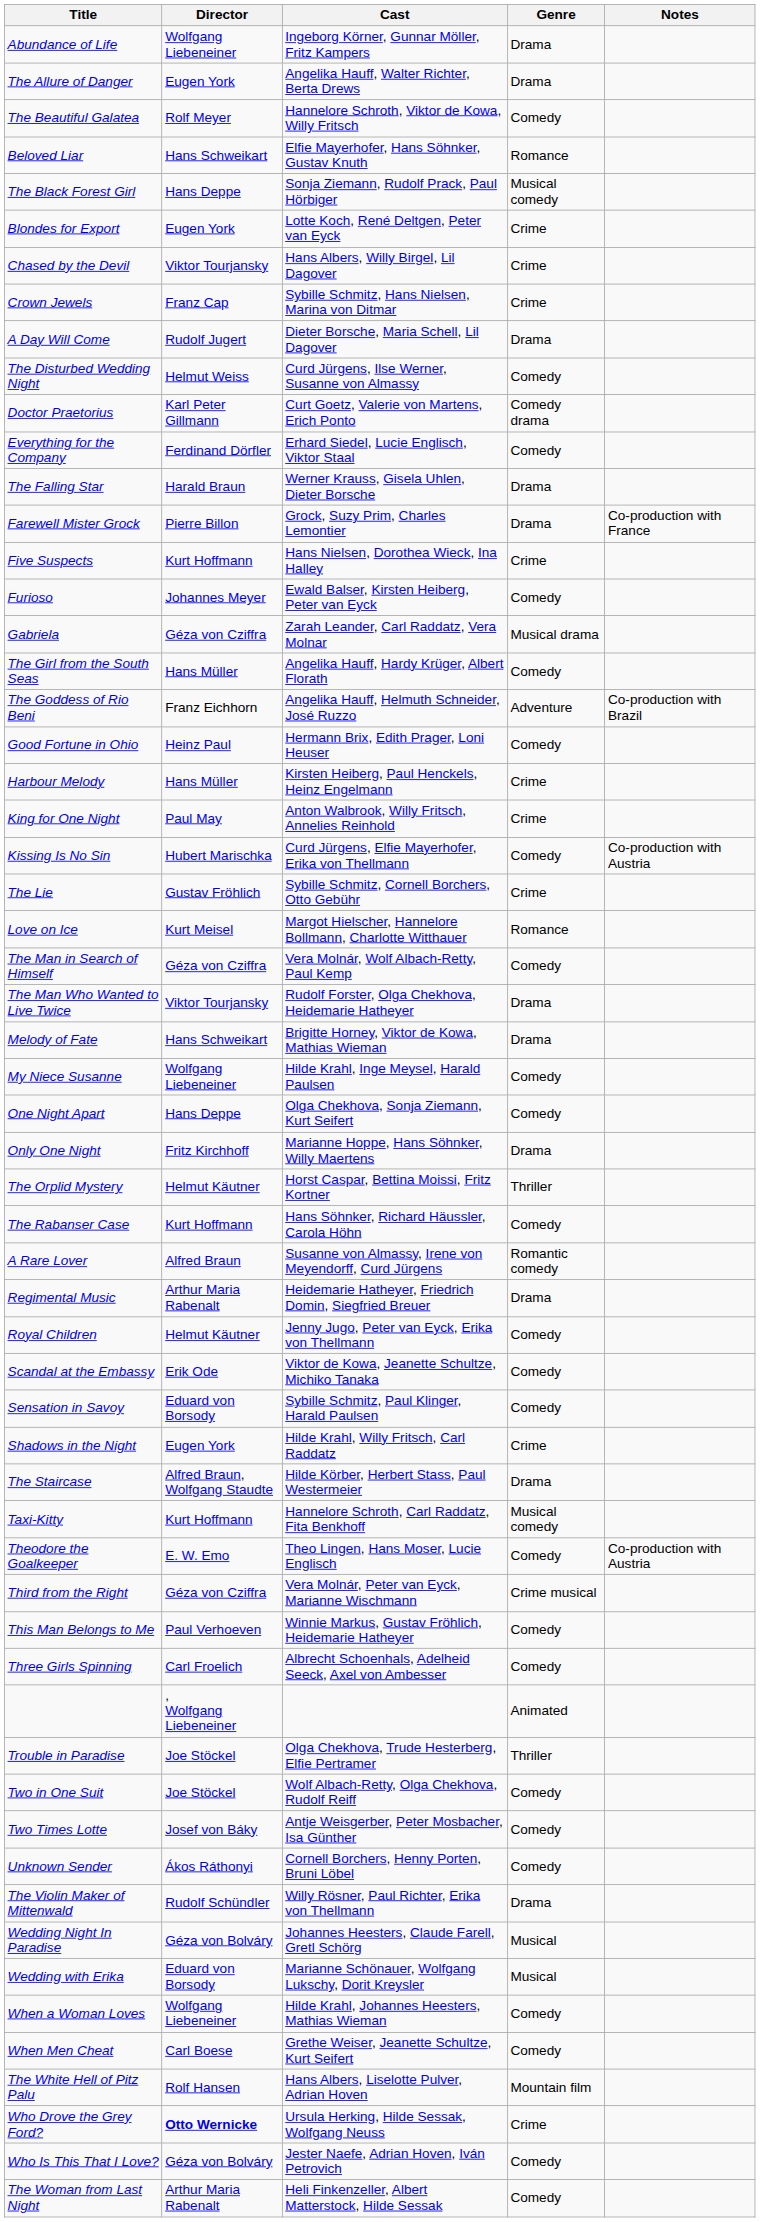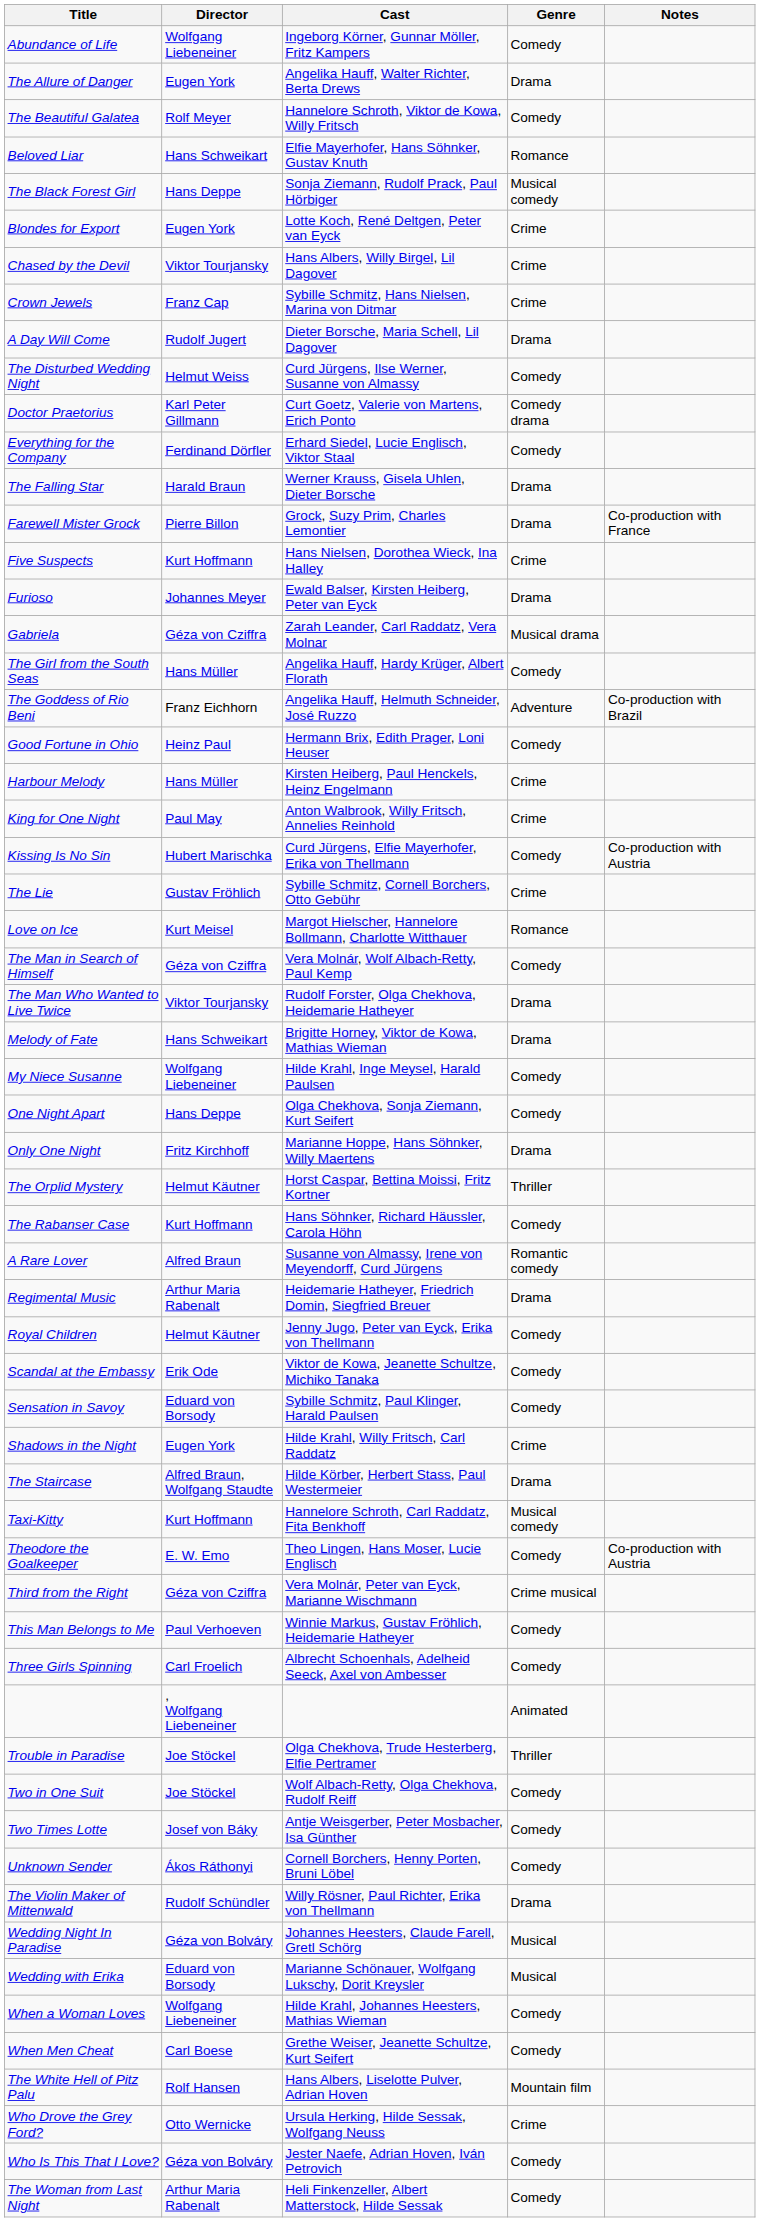Abundance of Life | Genre: Drama -> Comedy
Furioso | Genre: Comedy -> Drama
Who Drove the Grey Ford? | Director: bold -> normal
